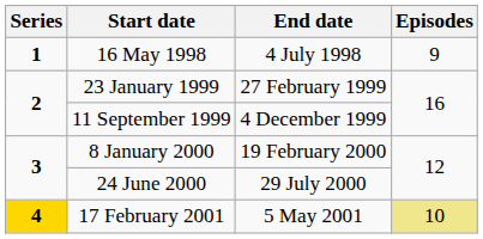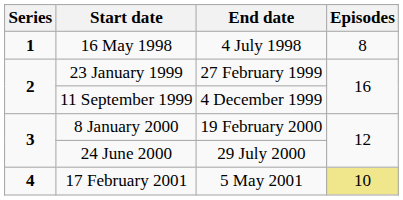16 May 1998 | Episodes: 9 -> 8
17 February 2001 | Series: gold background -> no background
